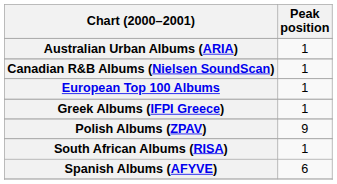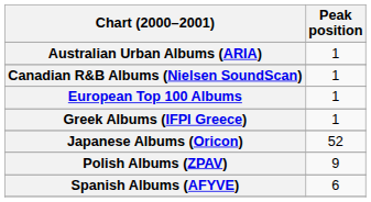+ row: Japanese Albums (Oricon) | 52
- row: South African Albums (RISA) | 1
